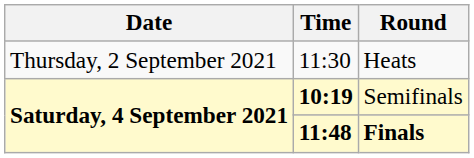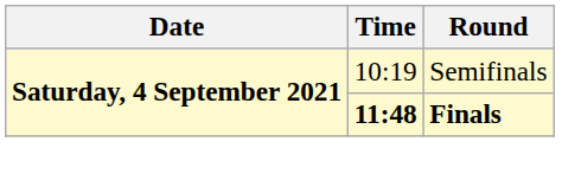- row: Thursday, 2 September 2021 | 11:30 | Heats
Semifinals | Time: bold -> normal
